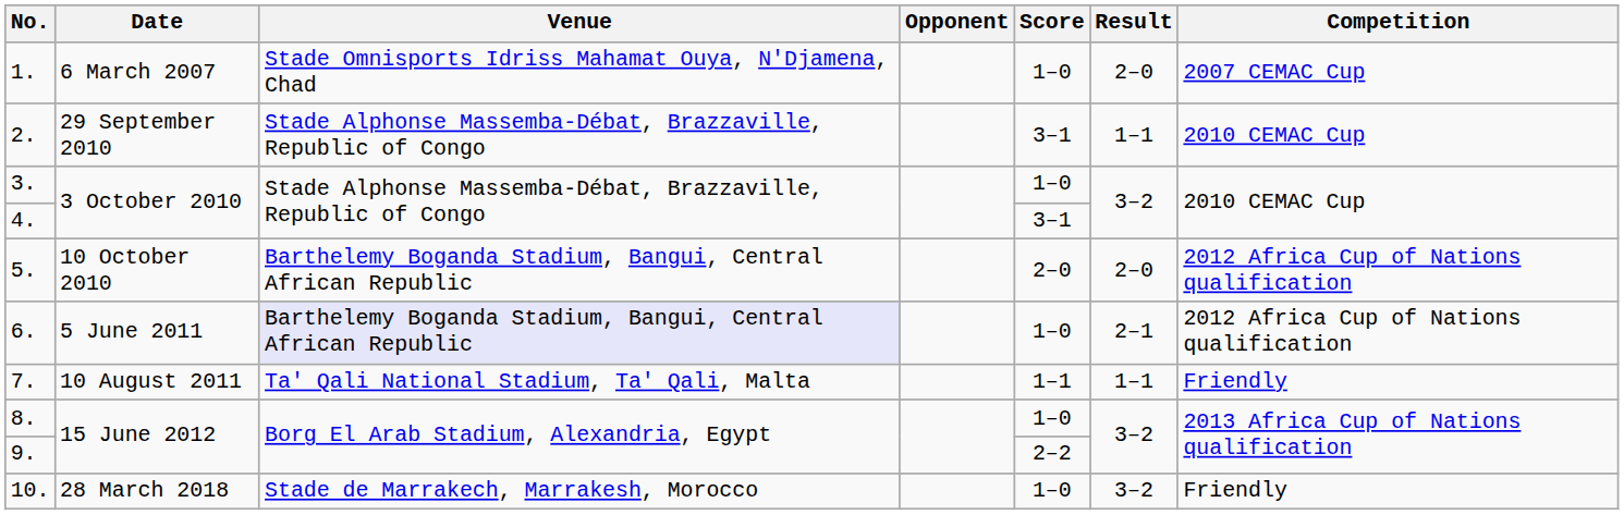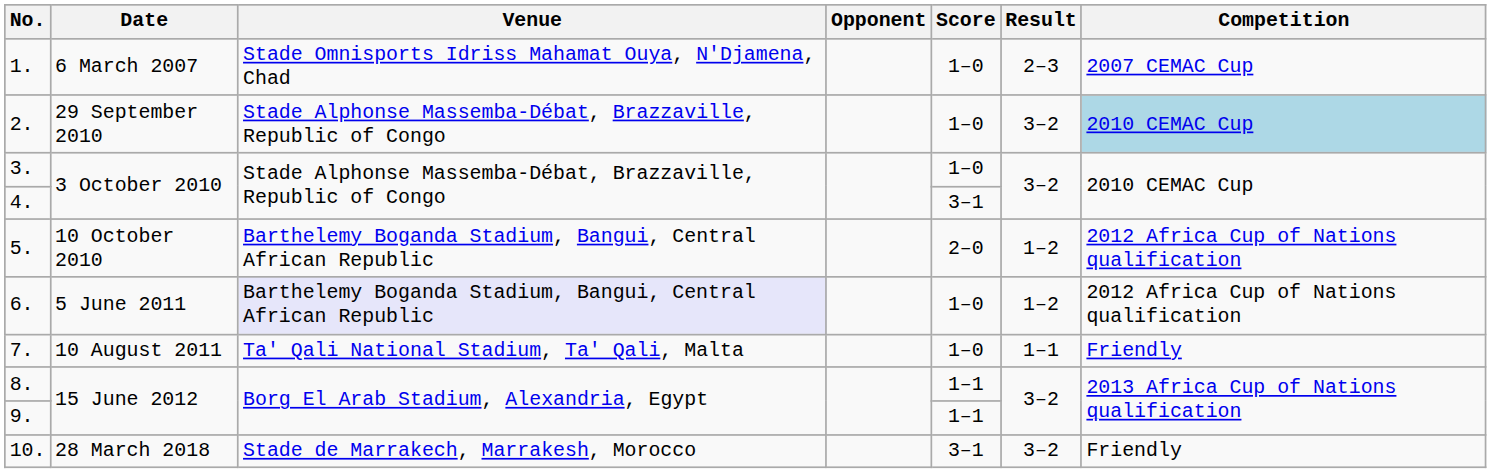1. | Result: 2–0 -> 2–3
2. | Score: 3–1 -> 1–0
2. | Result: 1–1 -> 3–2
2. | Competition: no background -> lightblue background
5. | Result: 2–0 -> 1–2
6. | Result: 2–1 -> 1–2
7. | Score: 1–1 -> 1–0
8. | Score: 1–0 -> 1–1
9. | Score: 2–2 -> 1–1
10. | Score: 1–0 -> 3–1
